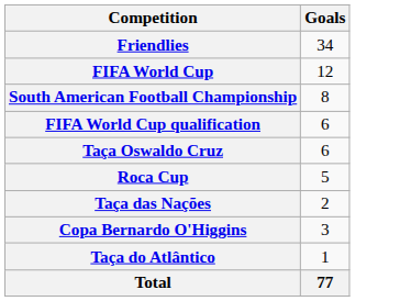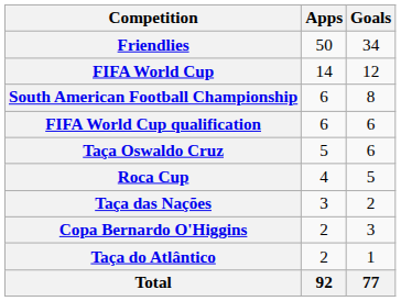+ column: Apps | 50 | 14 | 6 | 6 | 5 | 4 | 3 | 2 | 2 | 92
